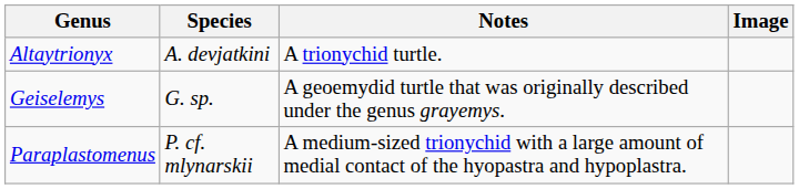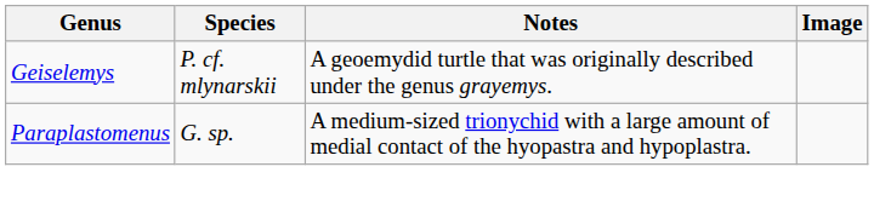- row: Altaytrionyx | A. devjatkini | A trionychid turtle.
Geiselemys | Species: G. sp. -> P. cf. mlynarskii
Paraplastomenus | Species: P. cf. mlynarskii -> G. sp.
